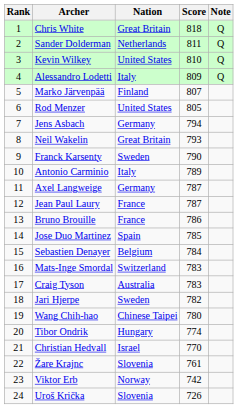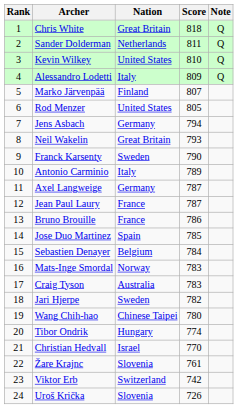Mats-Inge Smordal | Nation: Switzerland -> Norway
Viktor Erb | Nation: Norway -> Switzerland
